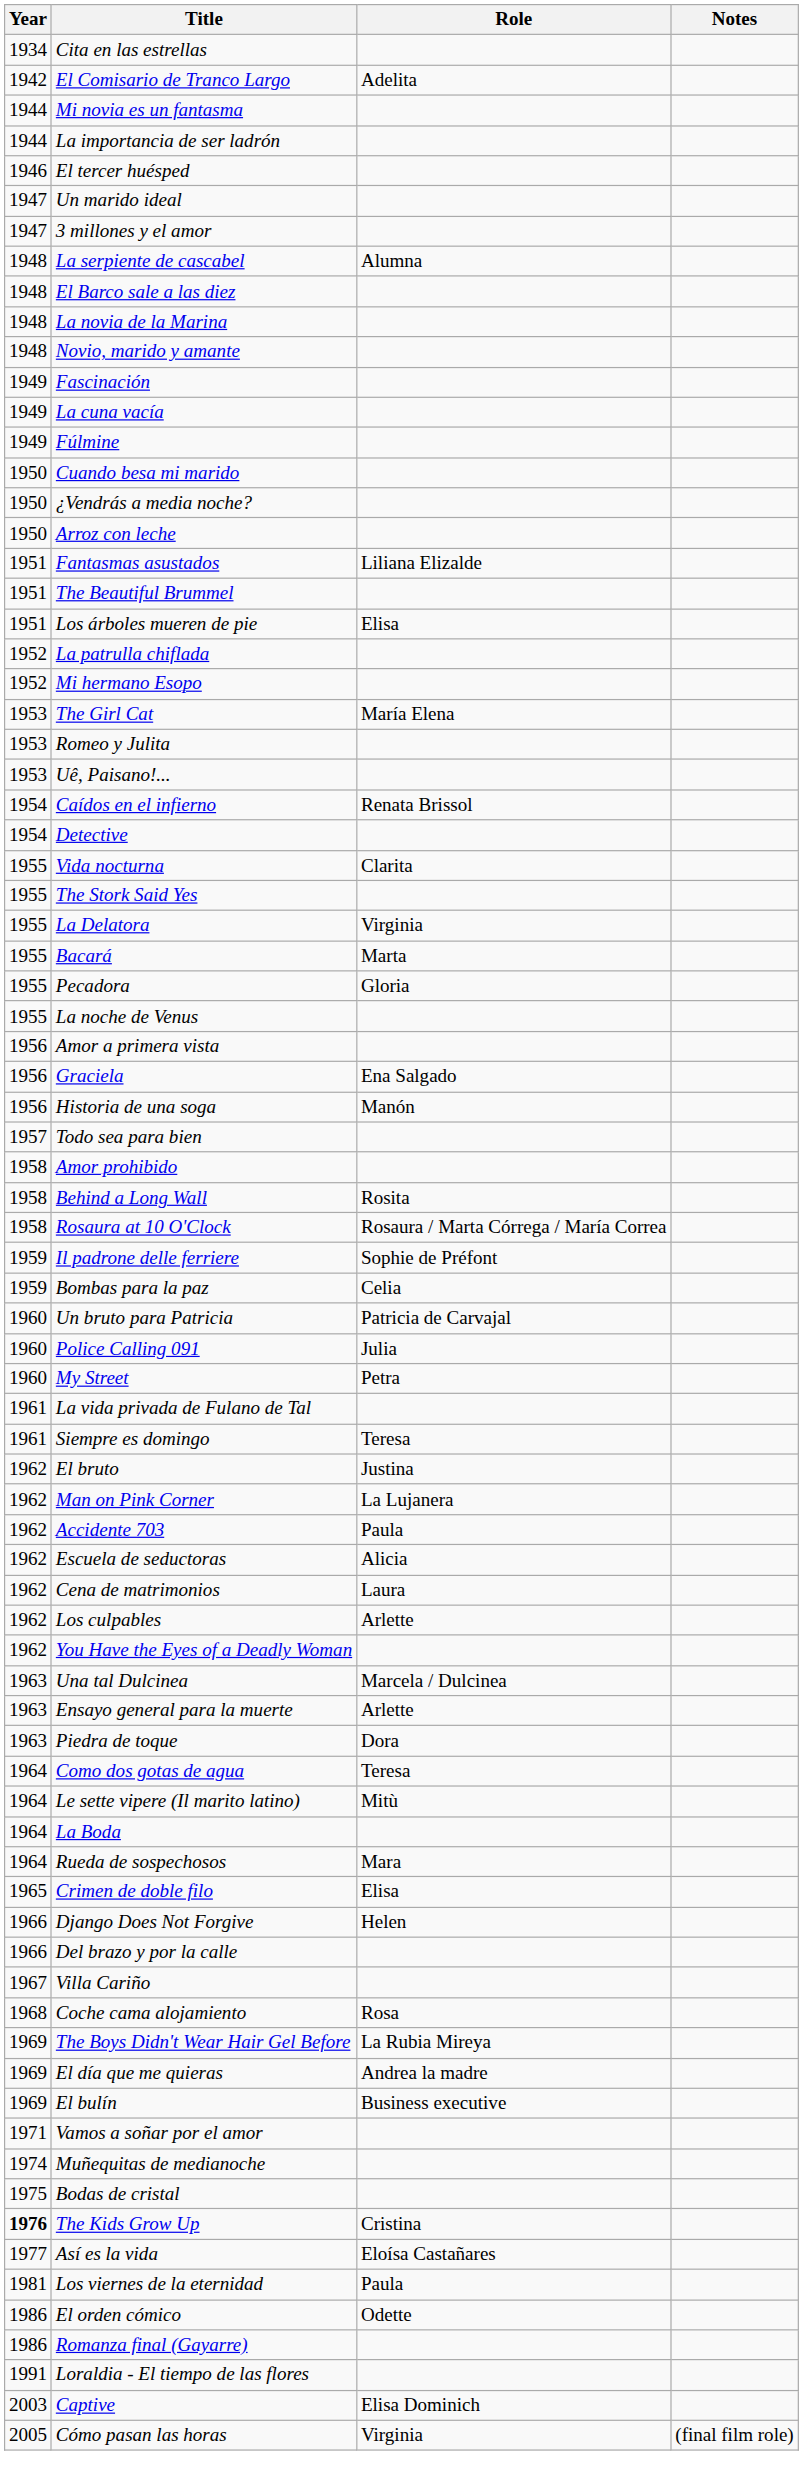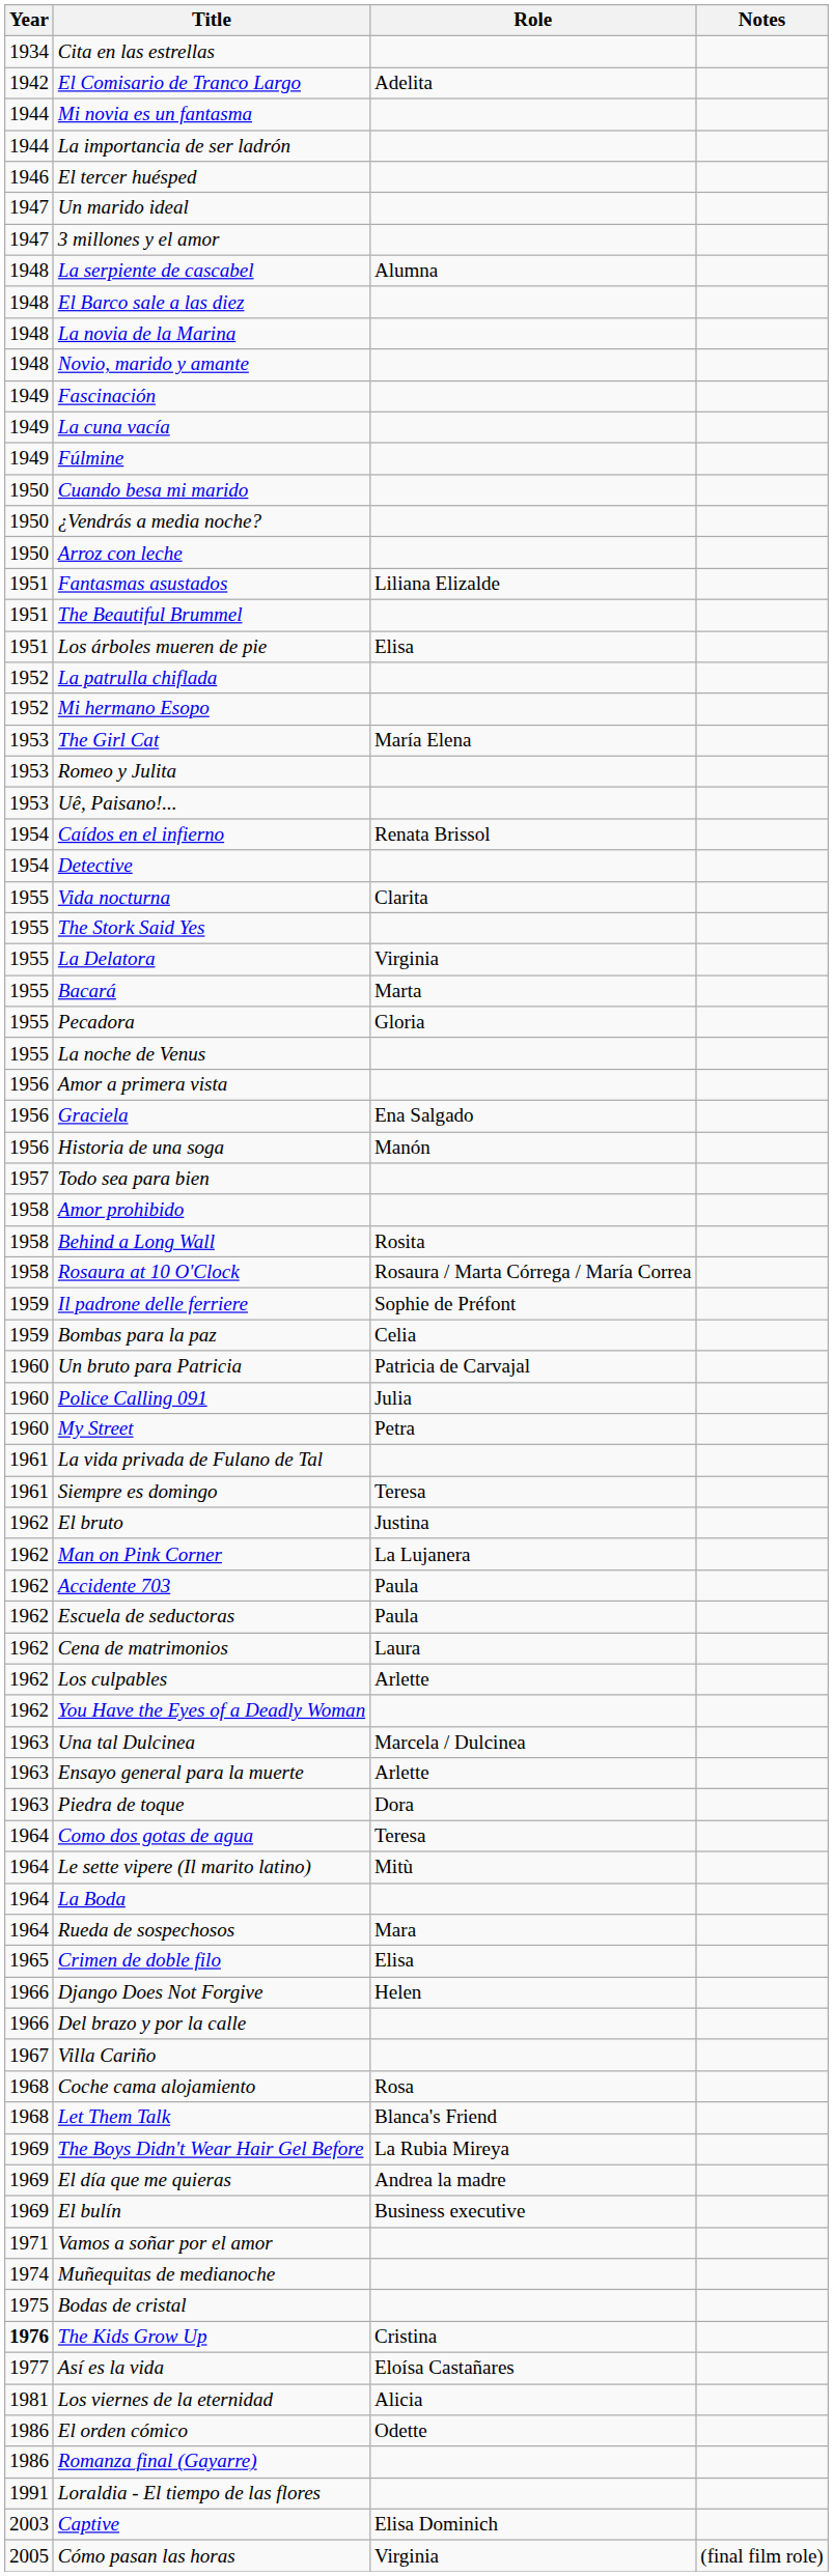Escuela de seductoras | Role: Alicia -> Paula
+ row: 1968 | Let Them Talk | Blanca's Friend
Los viernes de la eternidad | Role: Paula -> Alicia
